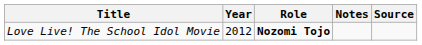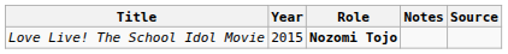Love Live! The School Idol Movie | Year: 2012 -> 2015
